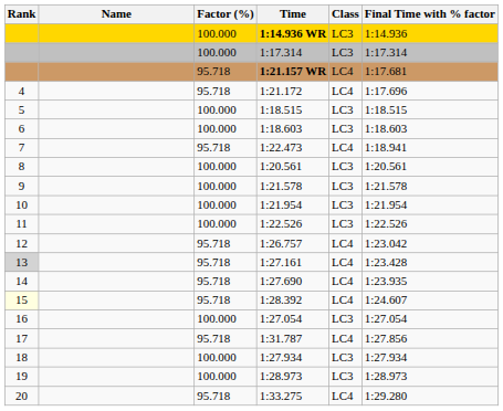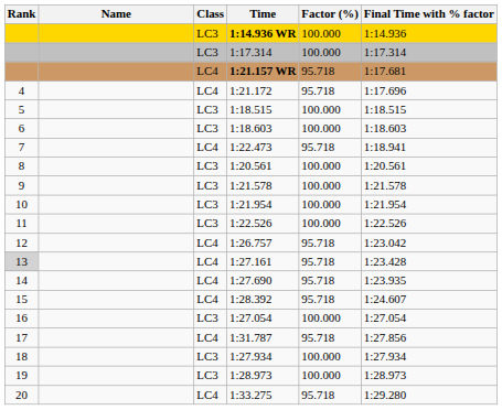columns swapped: Class <-> Factor (%)
1:28.392 | Rank: lightyellow background -> no background
